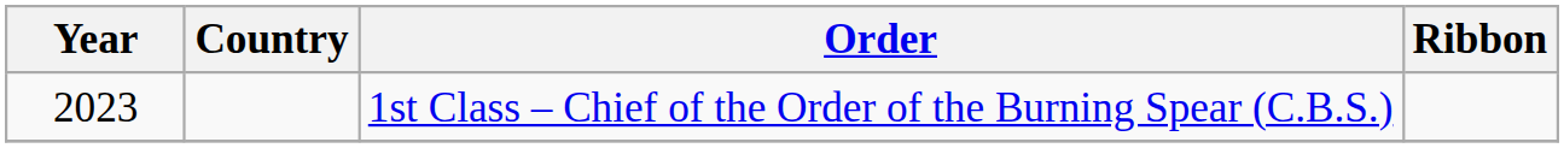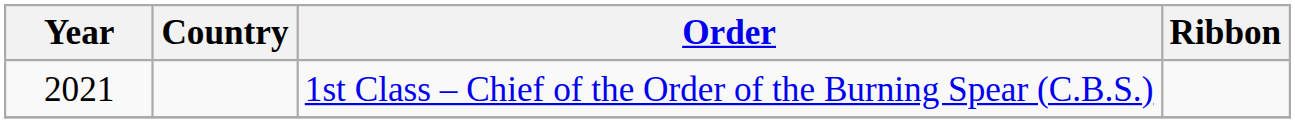1st Class – Chief of the Order of the Burning Spear (C.B.S.) | Year: 2023 -> 2021
